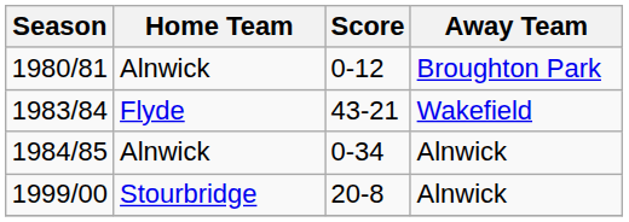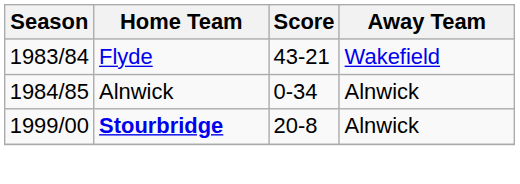- row: 1980/81 | Alnwick | 0-12 | Broughton Park
1999/00 | Home Team: normal -> bold
